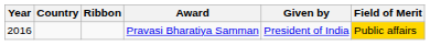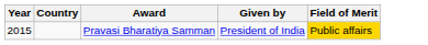- column: Ribbon
Pravasi Bharatiya Samman | Year: 2016 -> 2015
